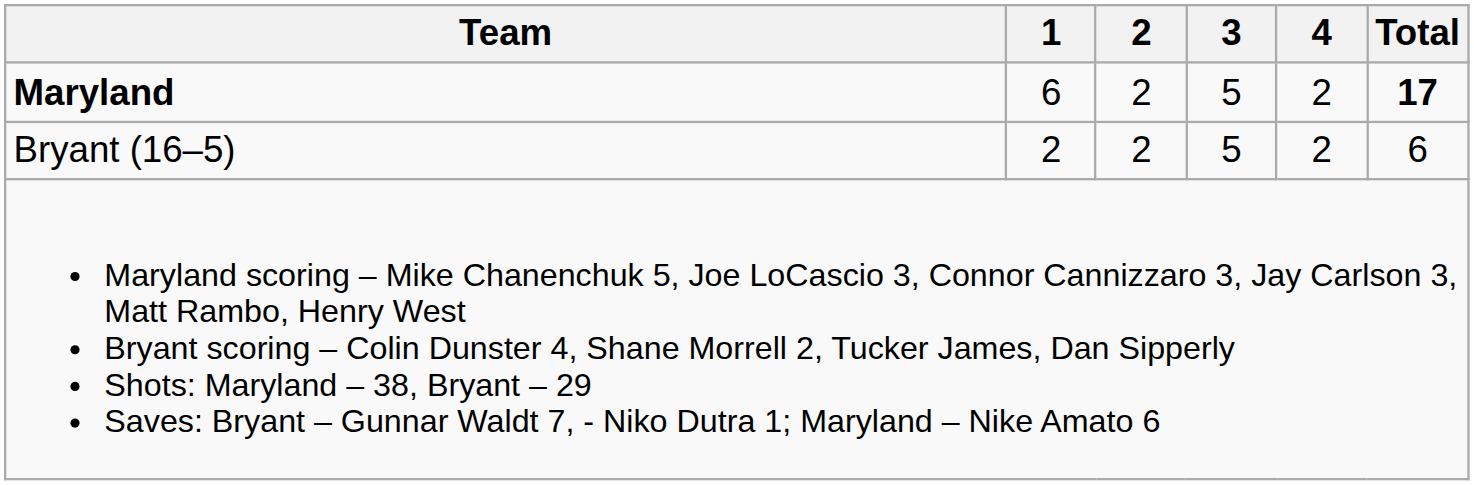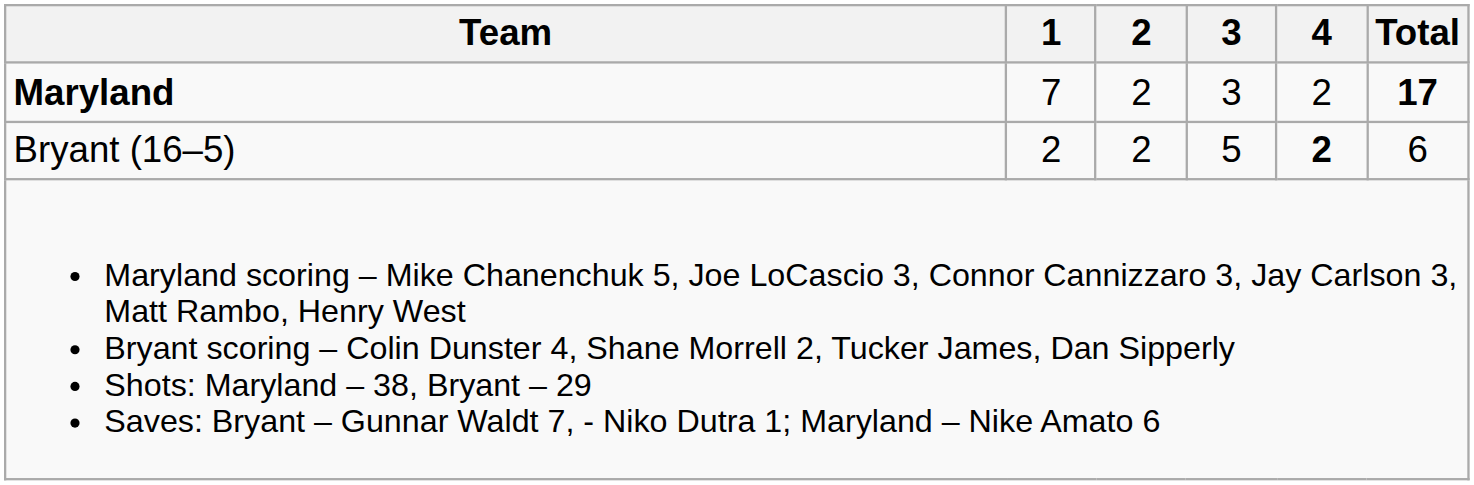Maryland | 1: 6 -> 7
Maryland | 3: 5 -> 3
Bryant (16–5) | 4: normal -> bold
